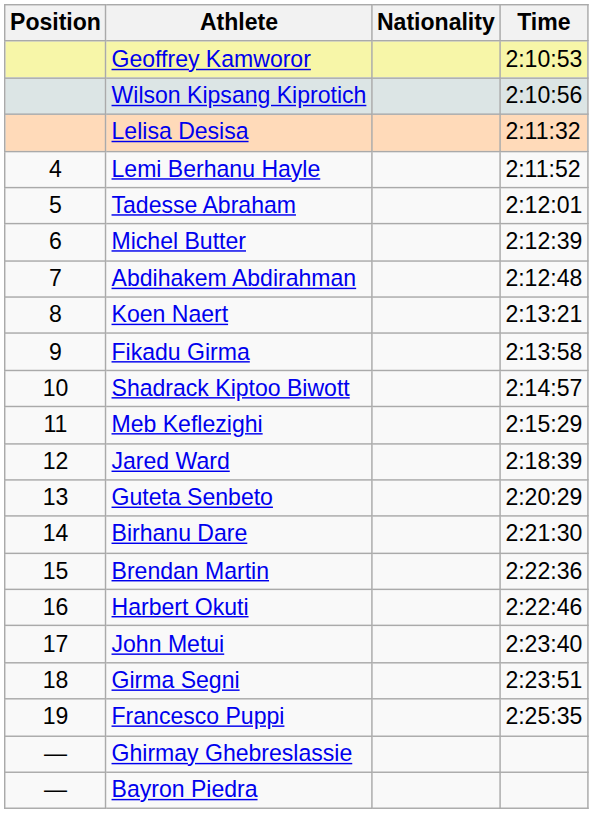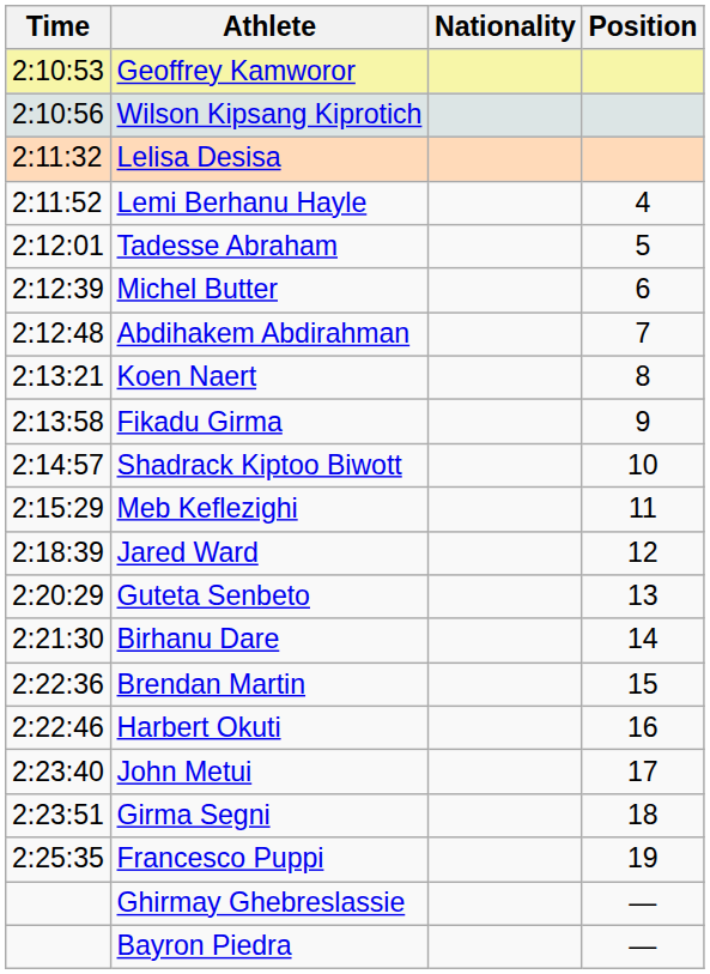columns swapped: Position <-> Time
